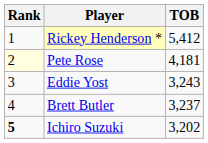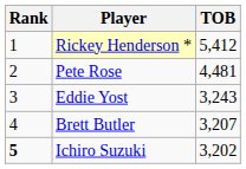Pete Rose | Rank: lightyellow background -> no background
Pete Rose | TOB: 4,181 -> 4,481
Brett Butler | TOB: 3,237 -> 3,207
